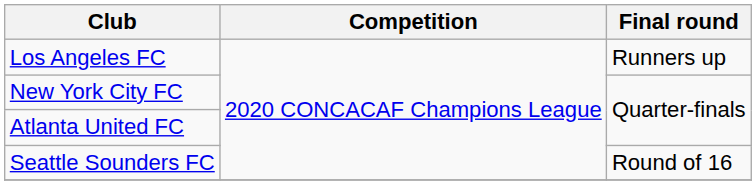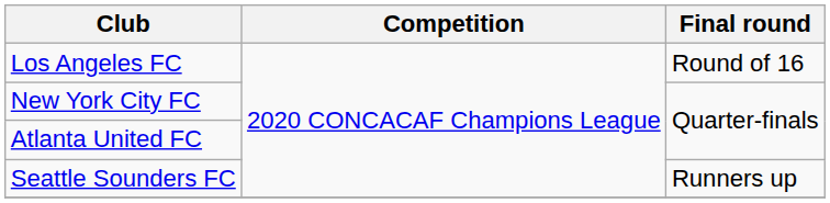Los Angeles FC | Final round: Runners up -> Round of 16
Seattle Sounders FC | Final round: Round of 16 -> Runners up
